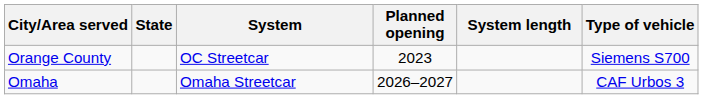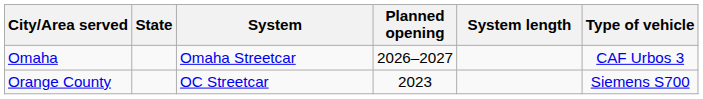rows swapped: Orange County <-> Omaha
